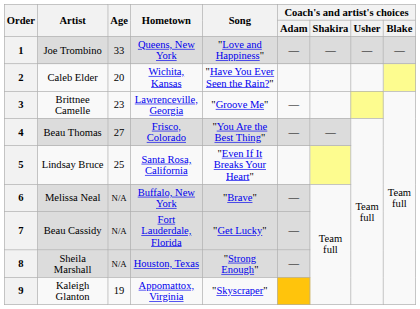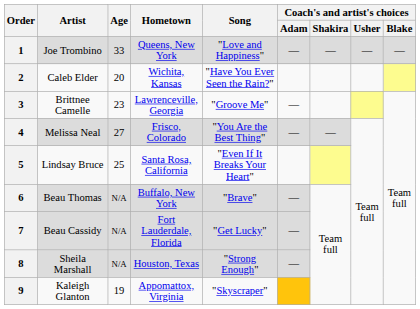4 | Artist: Beau Thomas -> Melissa Neal
6 | Artist: Melissa Neal -> Beau Thomas
